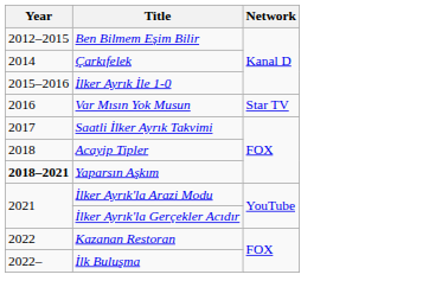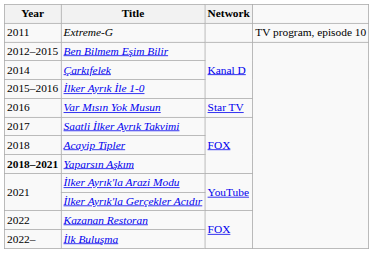+ row: 2011 | Extreme-G | TV program, episode 10
